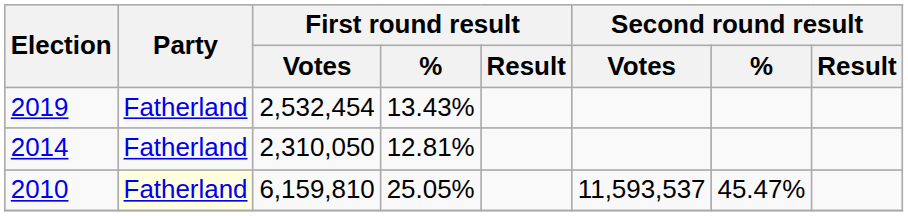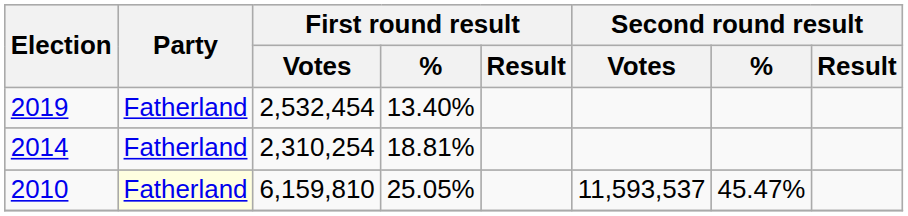2019 | First round result / %: 13.43% -> 13.40%
2014 | First round result / Votes: 2,310,050 -> 2,310,254
2014 | First round result / %: 12.81% -> 18.81%
